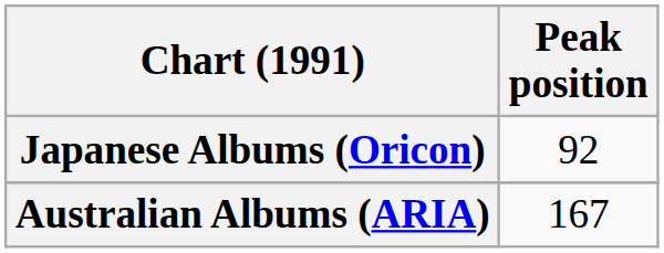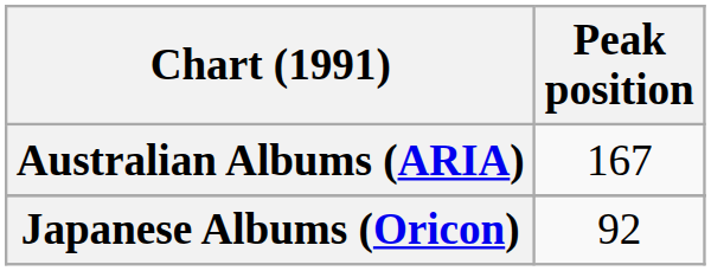rows swapped: Australian Albums (ARIA) <-> Japanese Albums (Oricon)
